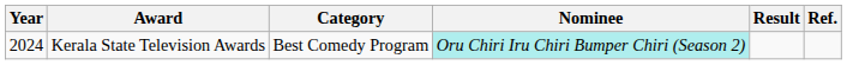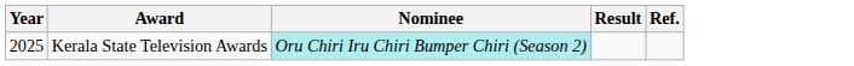- column: Category | Best Comedy Program
Kerala State Television Awards | Year: 2024 -> 2025
